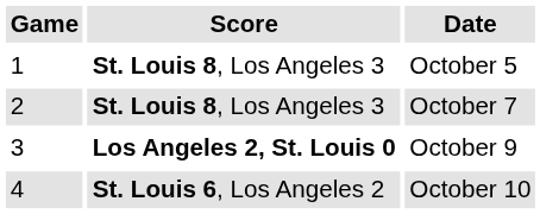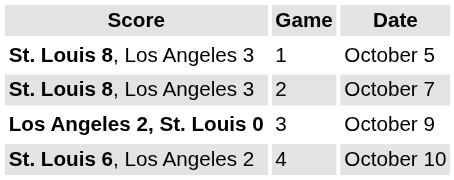columns swapped: Game <-> Score
